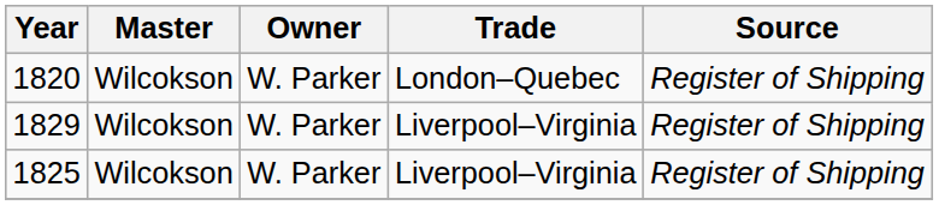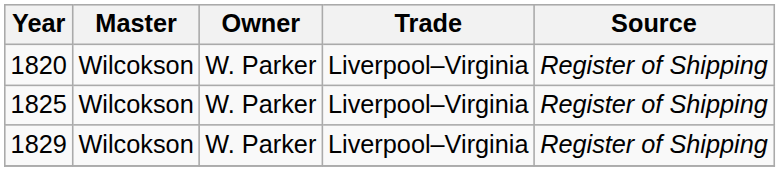1820 | Trade: London–Quebec -> Liverpool–Virginia
rows swapped: 1825 <-> 1829
